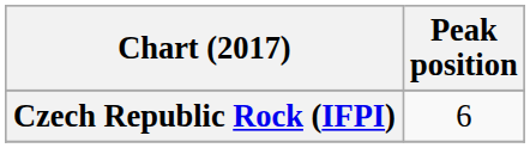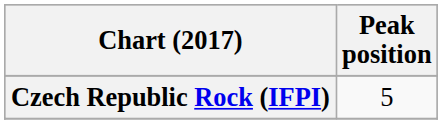Czech Republic Rock (IFPI) | Peak position: 6 -> 5
